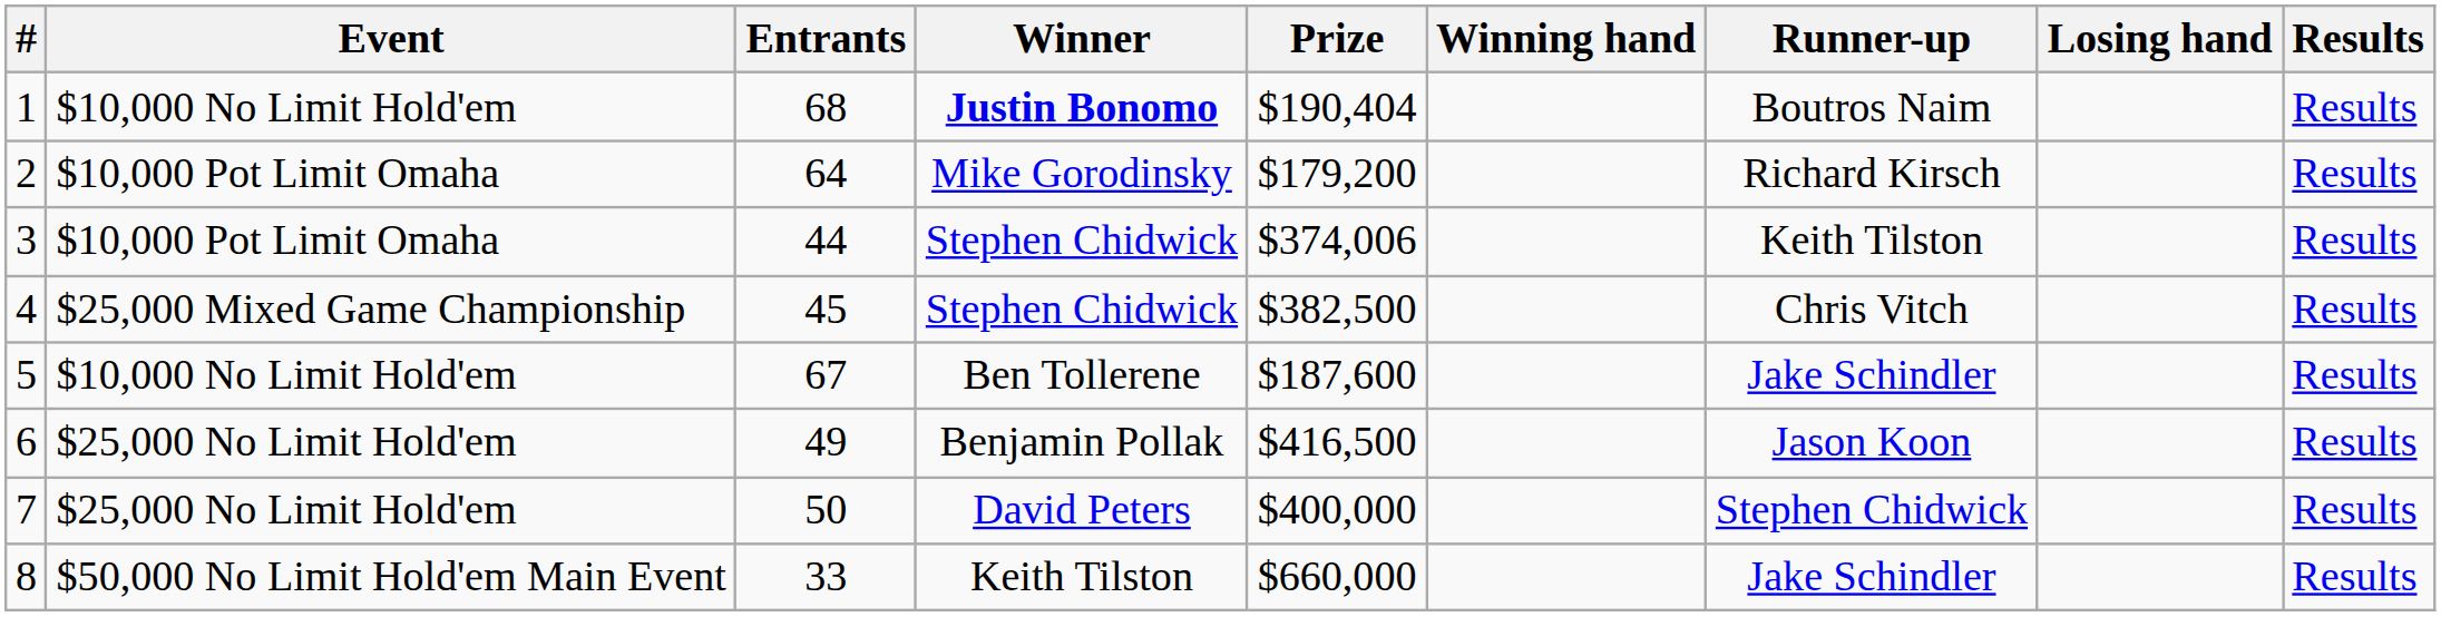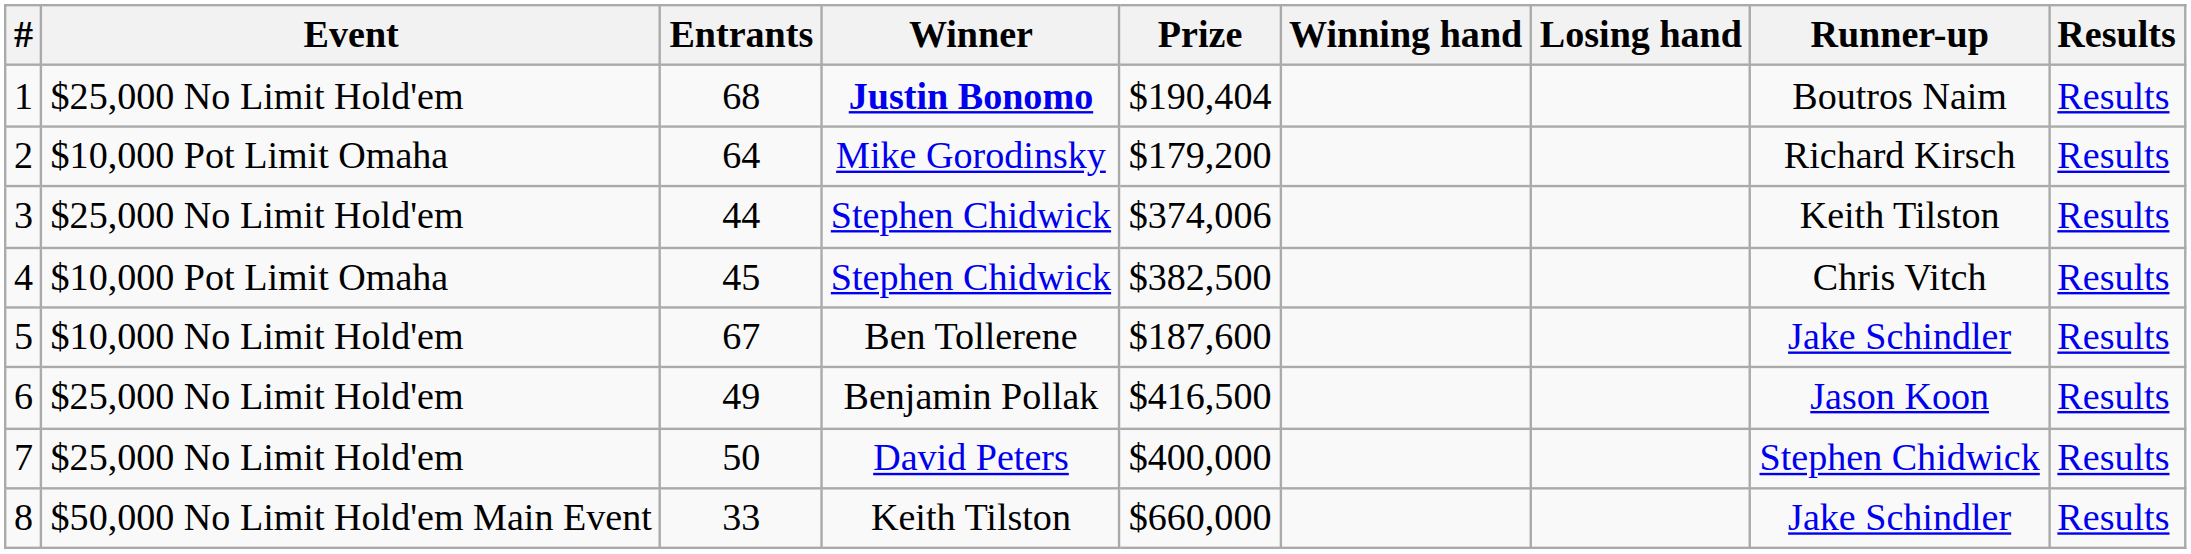columns swapped: Runner-up <-> Losing hand
1 | Event: $10,000 No Limit Hold'em -> $25,000 No Limit Hold'em
3 | Event: $10,000 Pot Limit Omaha -> $25,000 No Limit Hold'em
4 | Event: $25,000 Mixed Game Championship -> $10,000 Pot Limit Omaha
